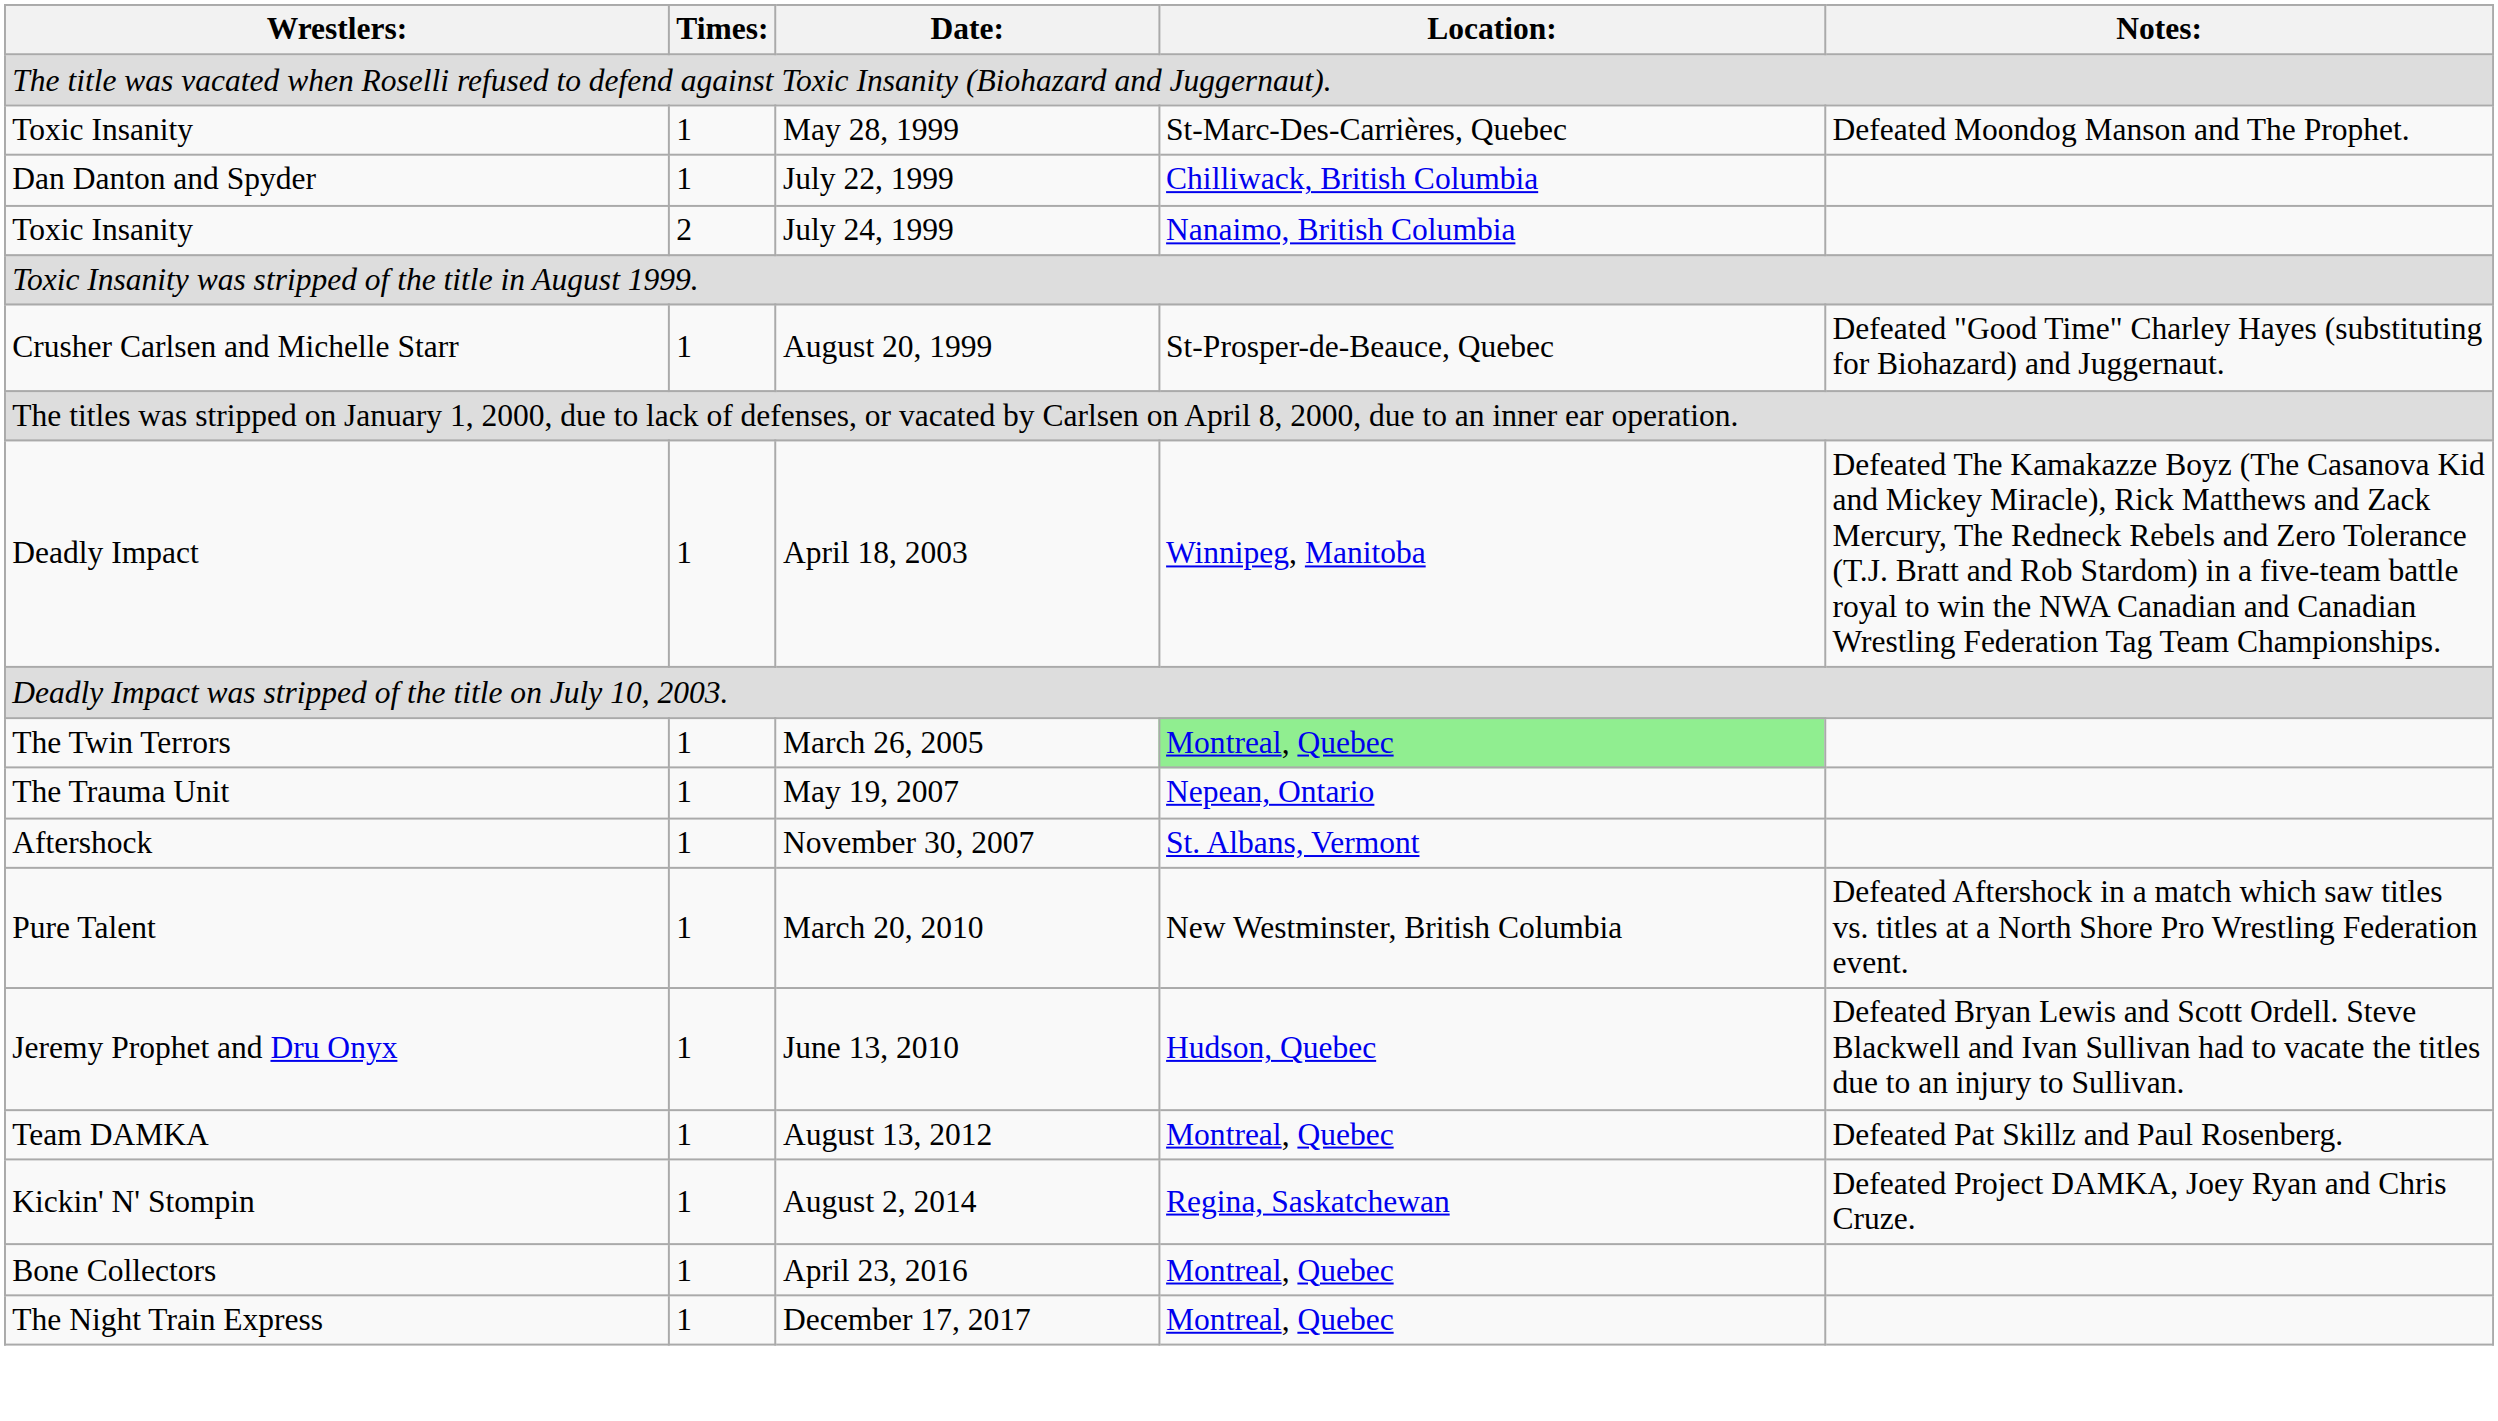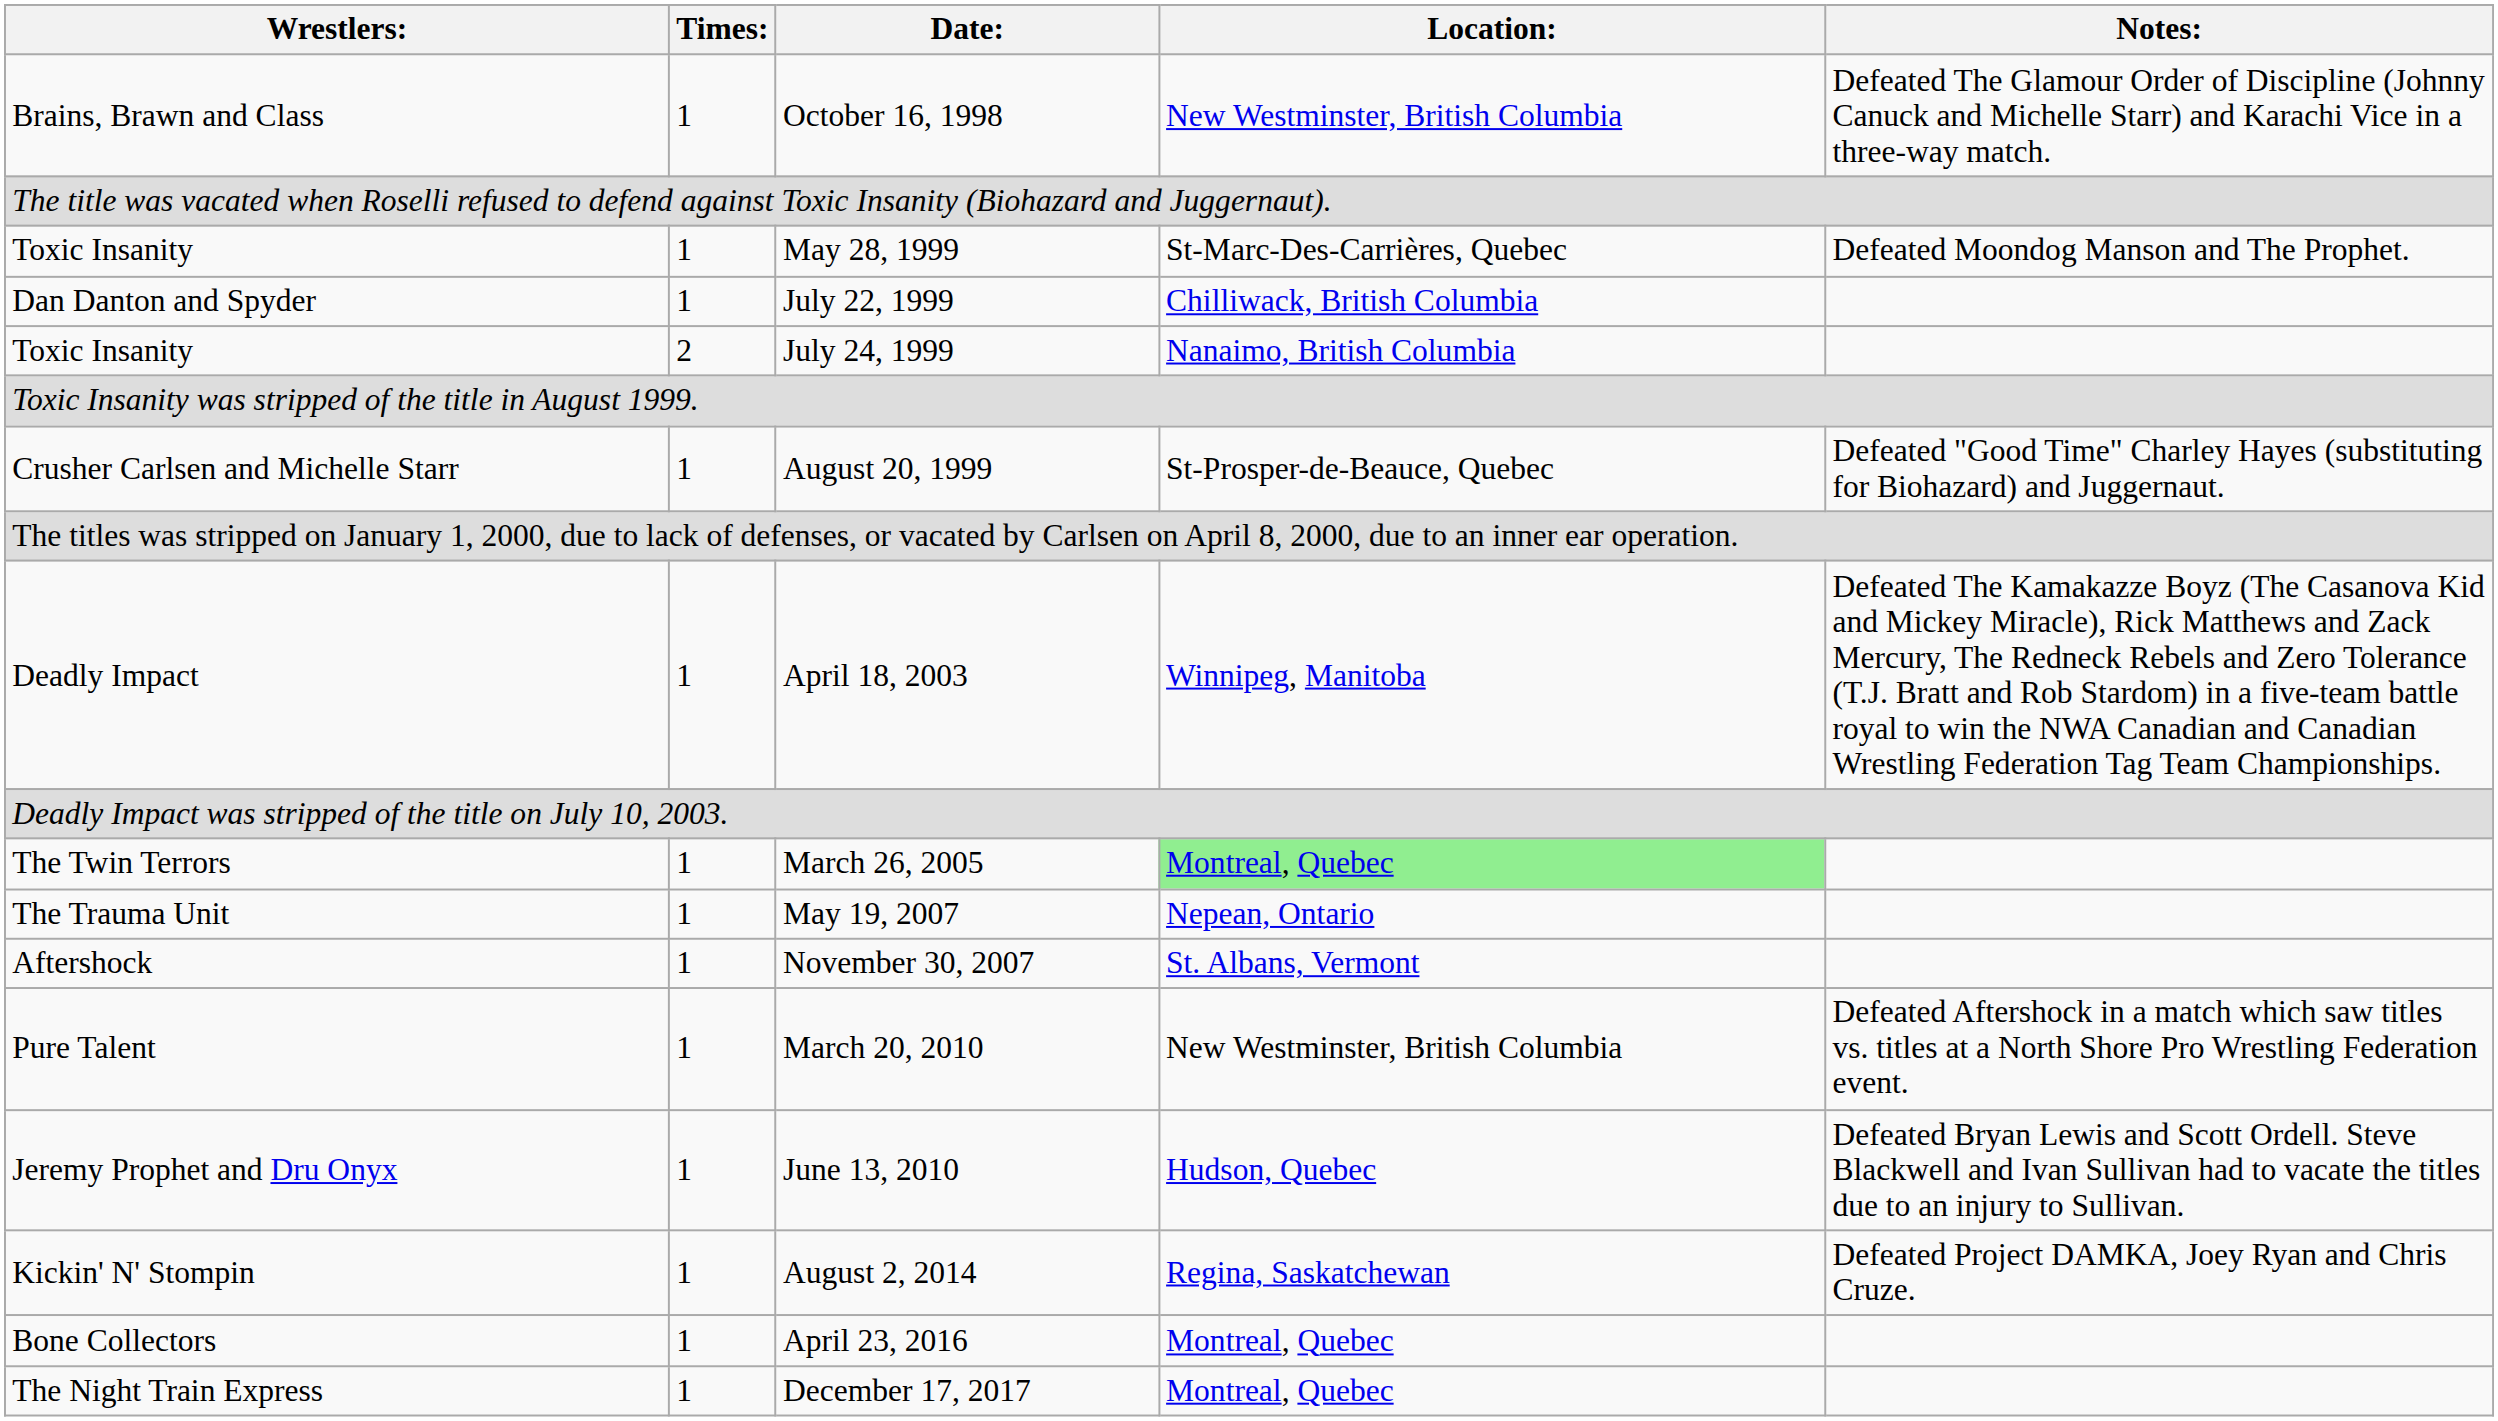+ row: Brains, Brawn and Class | 1 | October 16, 1998 | New Westminster, British Columbia | Defeated The Glamour Order of Discipline (Johnny Canuck and Michelle Starr) and Karachi Vice in a three-way match.
- row: Team DAMKA | 1 | August 13, 2012 | Montreal, Quebec | Defeated Pat Skillz and Paul Rosenberg.
